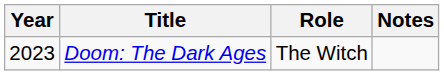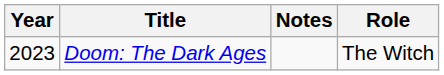columns swapped: Role <-> Notes
